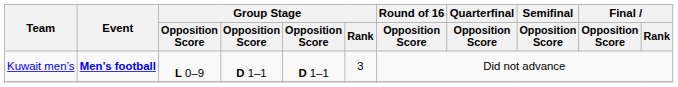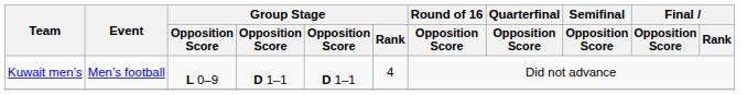Kuwait men’s | Event: bold -> normal
Kuwait men’s | Group Stage / Rank: 3 -> 4
